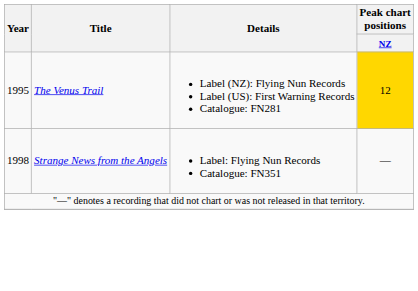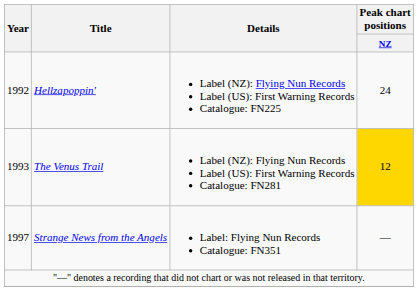+ row: 1992 | Hellzapoppin' | Label (NZ): Flying Nun Records Label (US): First Warning Records Catalogue: FN225 | 24
The Venus Trail | Year: 1995 -> 1993
Strange News from the Angels | Year: 1998 -> 1997
